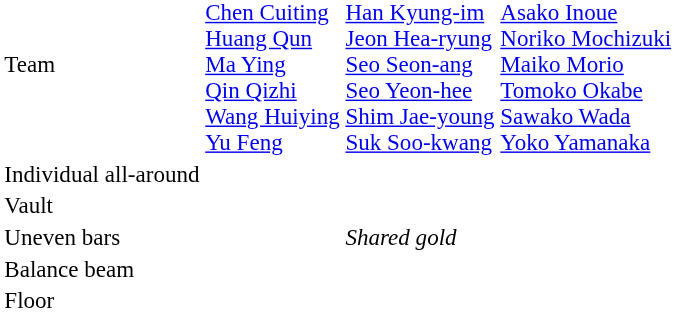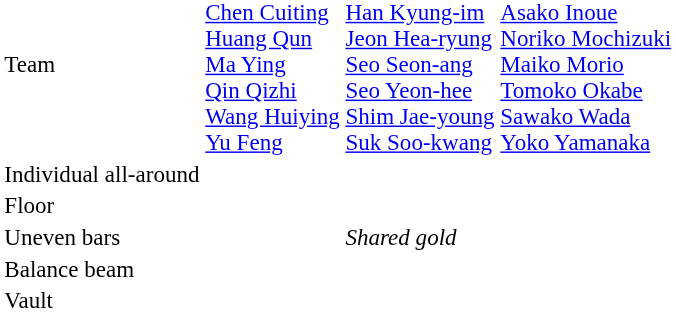rows swapped: Vault <-> Floor
